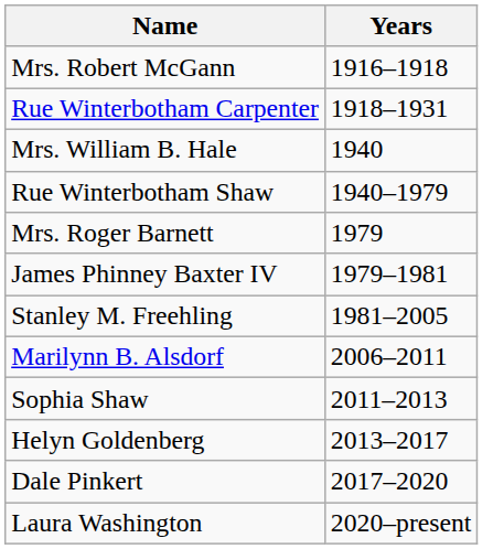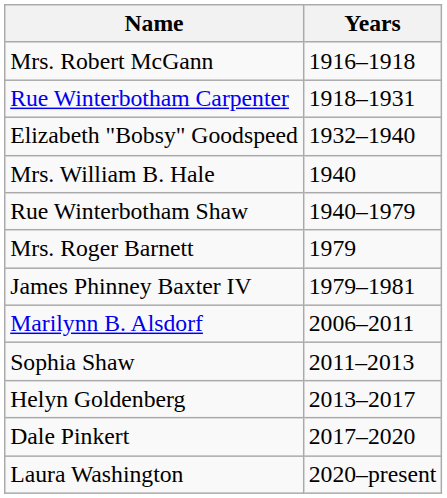+ row: Elizabeth "Bobsy" Goodspeed | 1932–1940
- row: Stanley M. Freehling | 1981–2005
